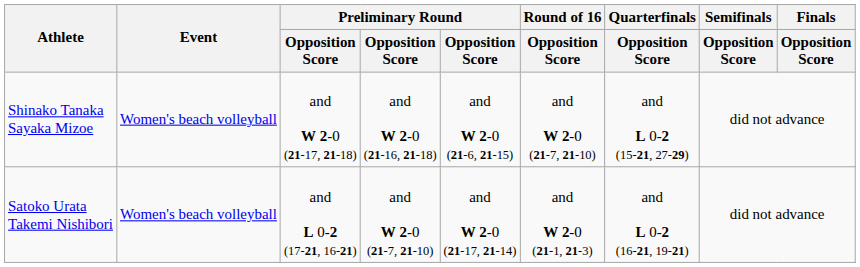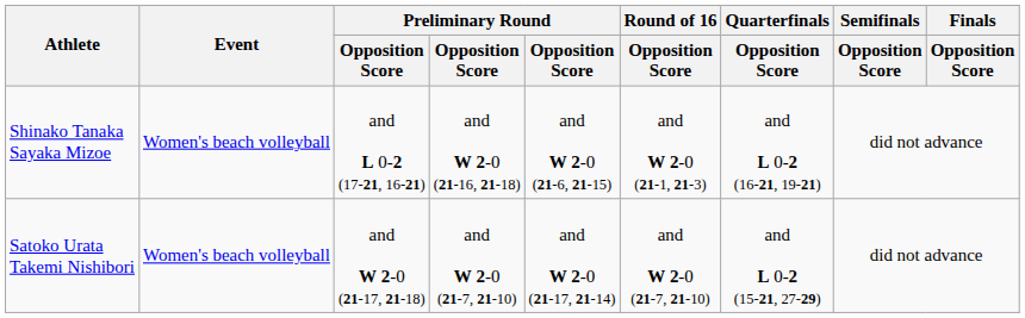Shinako Tanaka Sayaka Mizoe | column 3: and W 2-0 (21-17, 21-18) -> and L 0-2 (17-21, 16-21)
Shinako Tanaka Sayaka Mizoe | Round of 16 / Opposition Score: and W 2-0 (21-7, 21-10) -> and W 2-0 (21-1, 21-3)
Shinako Tanaka Sayaka Mizoe | Quarterfinals / Opposition Score: and L 0-2 (15-21, 27-29) -> and L 0-2 (16-21, 19-21)
Satoko Urata Takemi Nishibori | column 3: and L 0-2 (17-21, 16-21) -> and W 2-0 (21-17, 21-18)
Satoko Urata Takemi Nishibori | Round of 16 / Opposition Score: and W 2-0 (21-1, 21-3) -> and W 2-0 (21-7, 21-10)
Satoko Urata Takemi Nishibori | Quarterfinals / Opposition Score: and L 0-2 (16-21, 19-21) -> and L 0-2 (15-21, 27-29)
